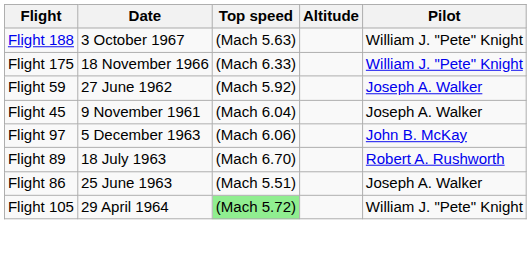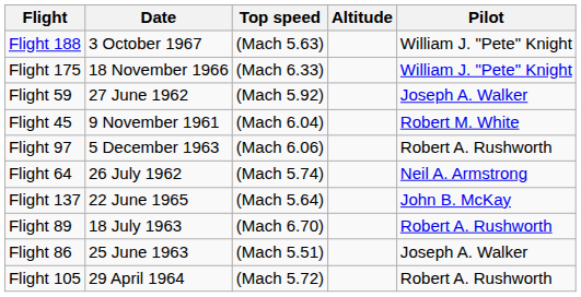Flight 45 | Pilot: Joseph A. Walker -> Robert M. White
Flight 97 | Pilot: John B. McKay -> Robert A. Rushworth
+ row: Flight 64 | 26 July 1962 | (Mach 5.74) | Neil A. Armstrong
+ row: Flight 137 | 22 June 1965 | (Mach 5.64) | John B. McKay
Flight 105 | Top speed: lightgreen background -> no background
Flight 105 | Pilot: William J. "Pete" Knight -> Robert A. Rushworth
